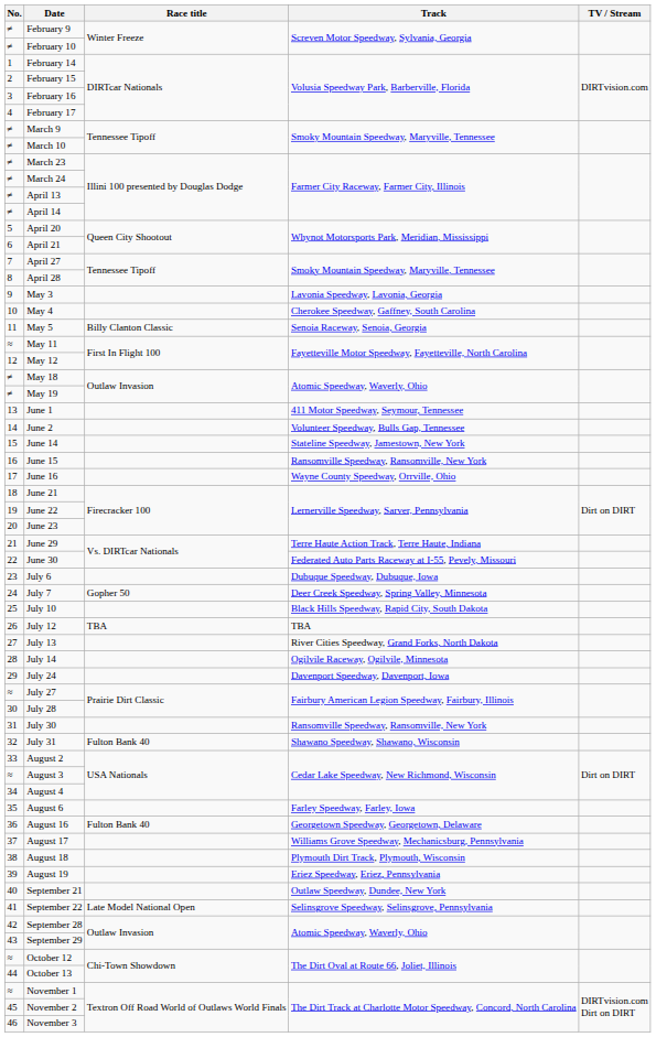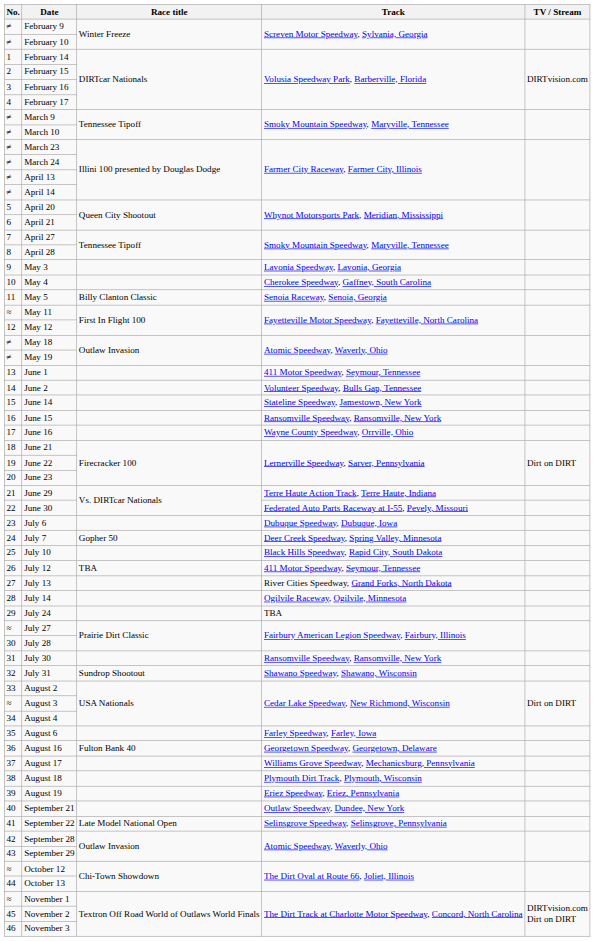July 12 | Track: TBA -> 411 Motor Speedway, Seymour, Tennessee
July 24 | Track: Davenport Speedway, Davenport, Iowa -> TBA
July 31 | Race title: Fulton Bank 40 -> Sundrop Shootout
